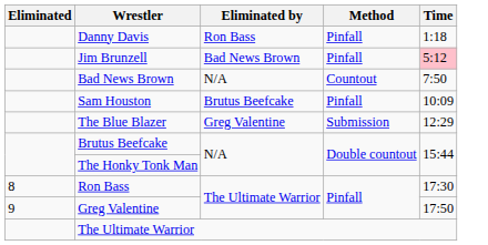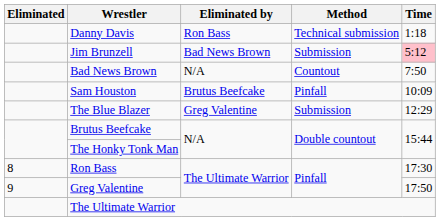Danny Davis | Method: Pinfall -> Technical submission
Jim Brunzell | Method: Pinfall -> Submission
